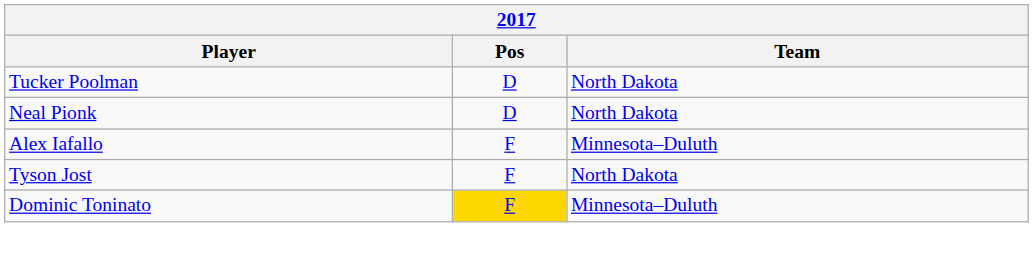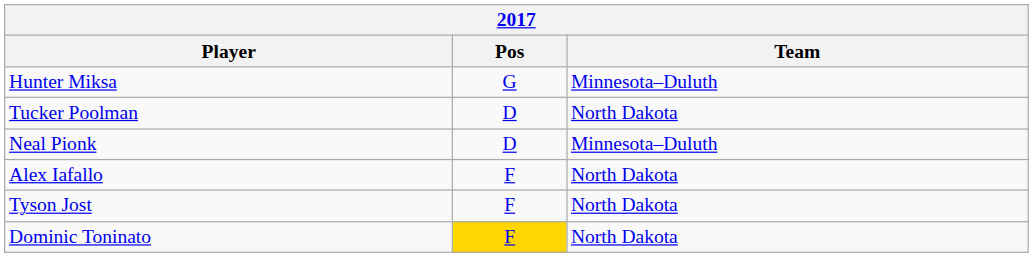+ row: Hunter Miksa | G | Minnesota–Duluth
Neal Pionk | Team: North Dakota -> Minnesota–Duluth
Alex Iafallo | Team: Minnesota–Duluth -> North Dakota
Dominic Toninato | Team: Minnesota–Duluth -> North Dakota
